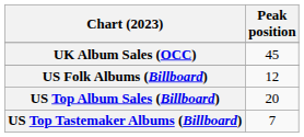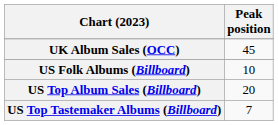US Folk Albums (Billboard) | Peak position: 12 -> 10
